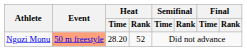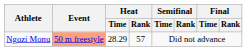Ngozi Monu | Heat / Time: 28.20 -> 28.29
Ngozi Monu | Heat / Rank: 52 -> 57
